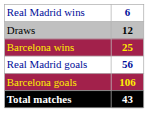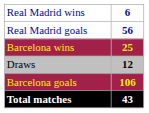rows swapped: Draws <-> Real Madrid goals
